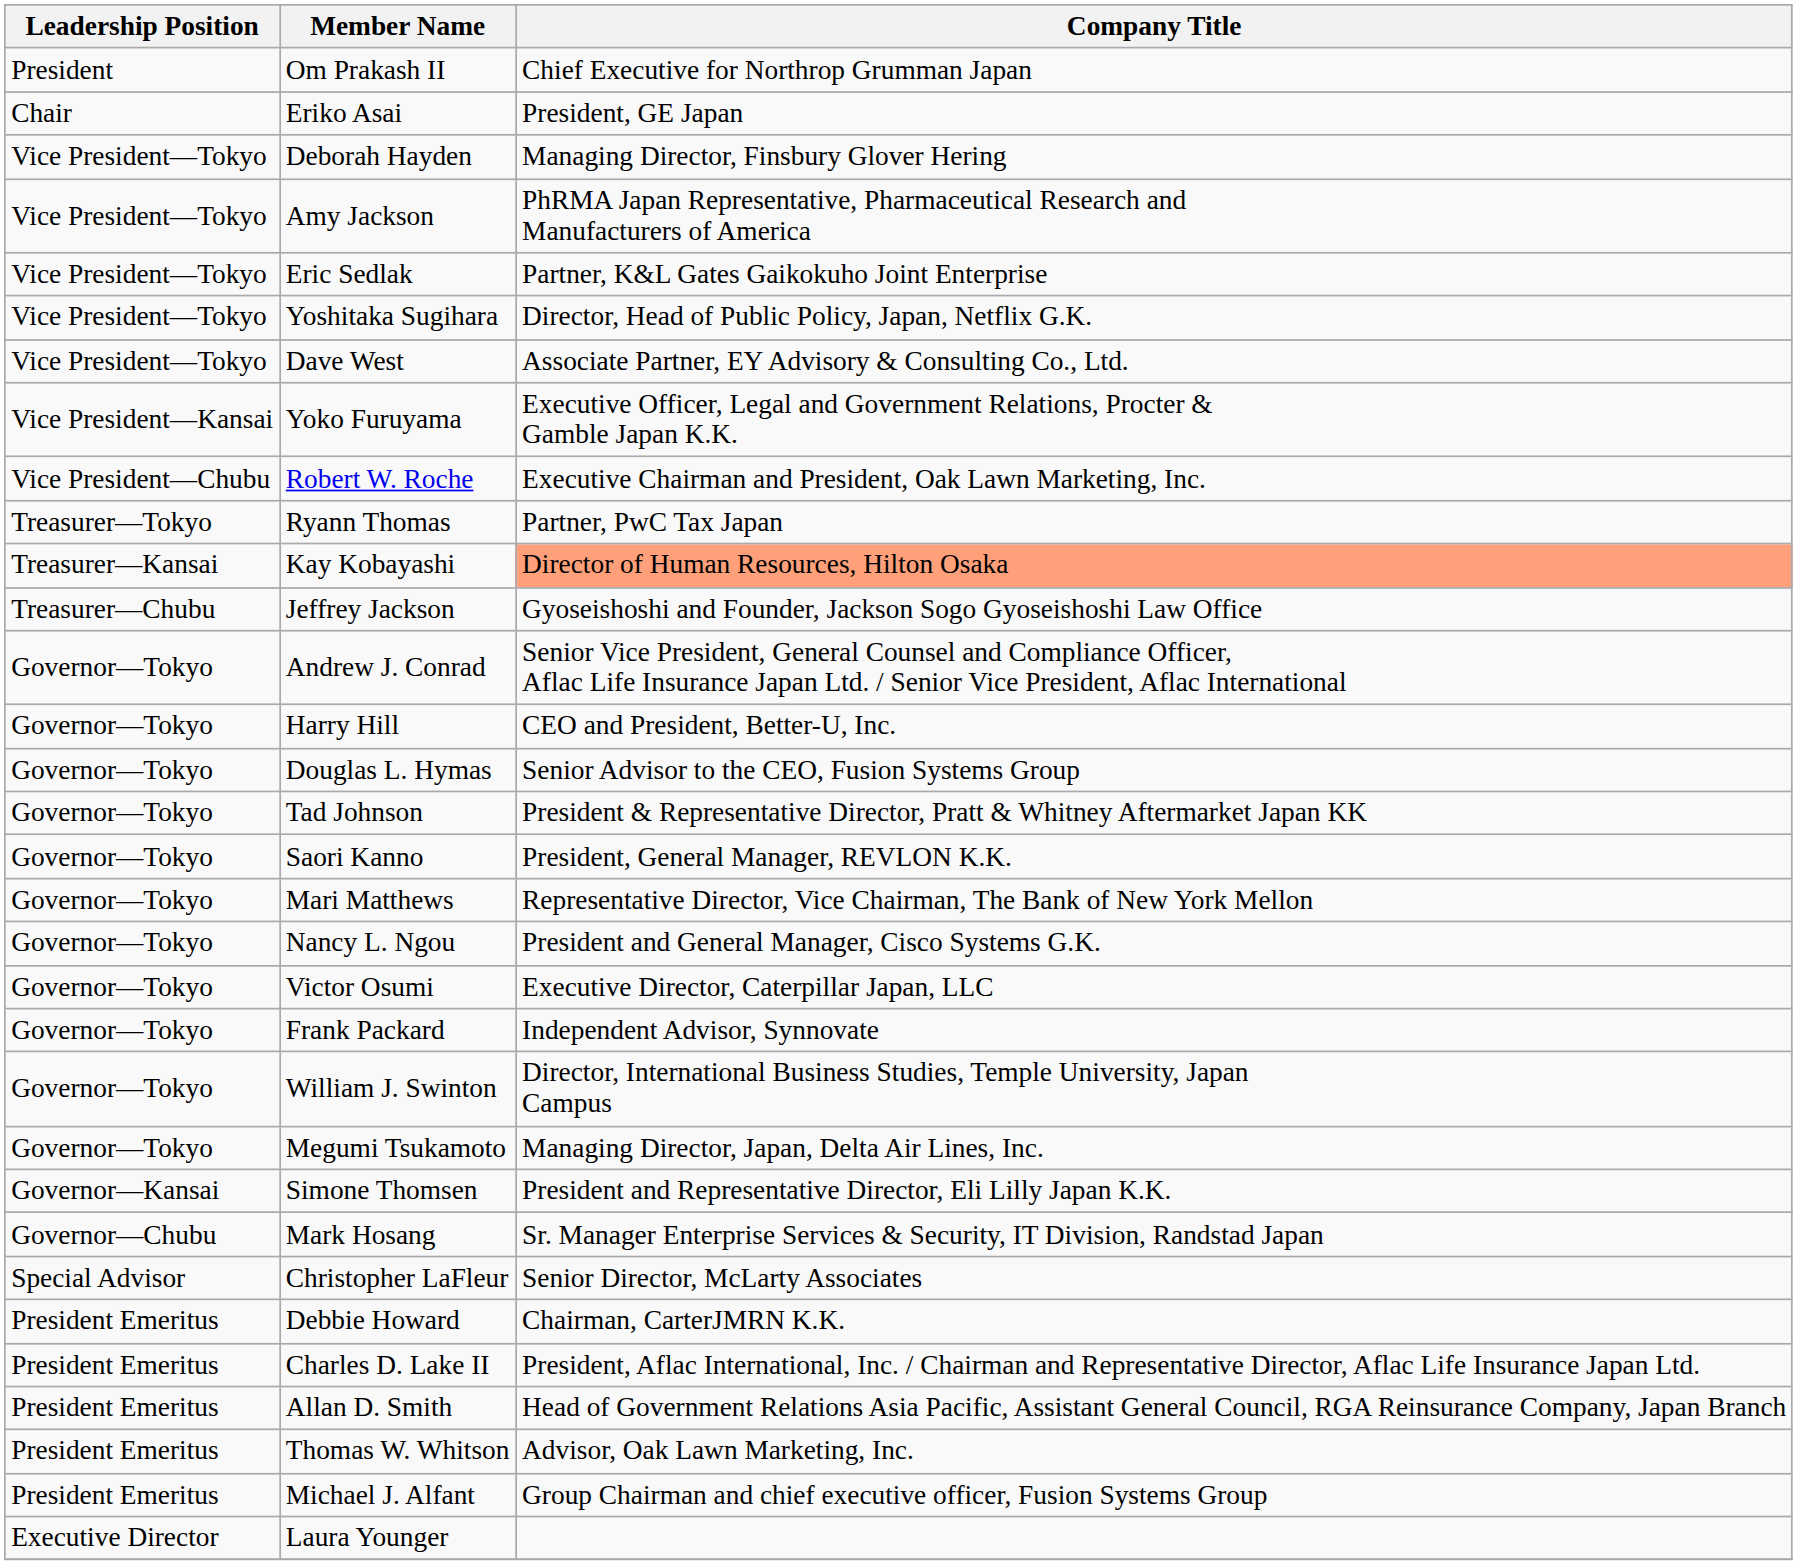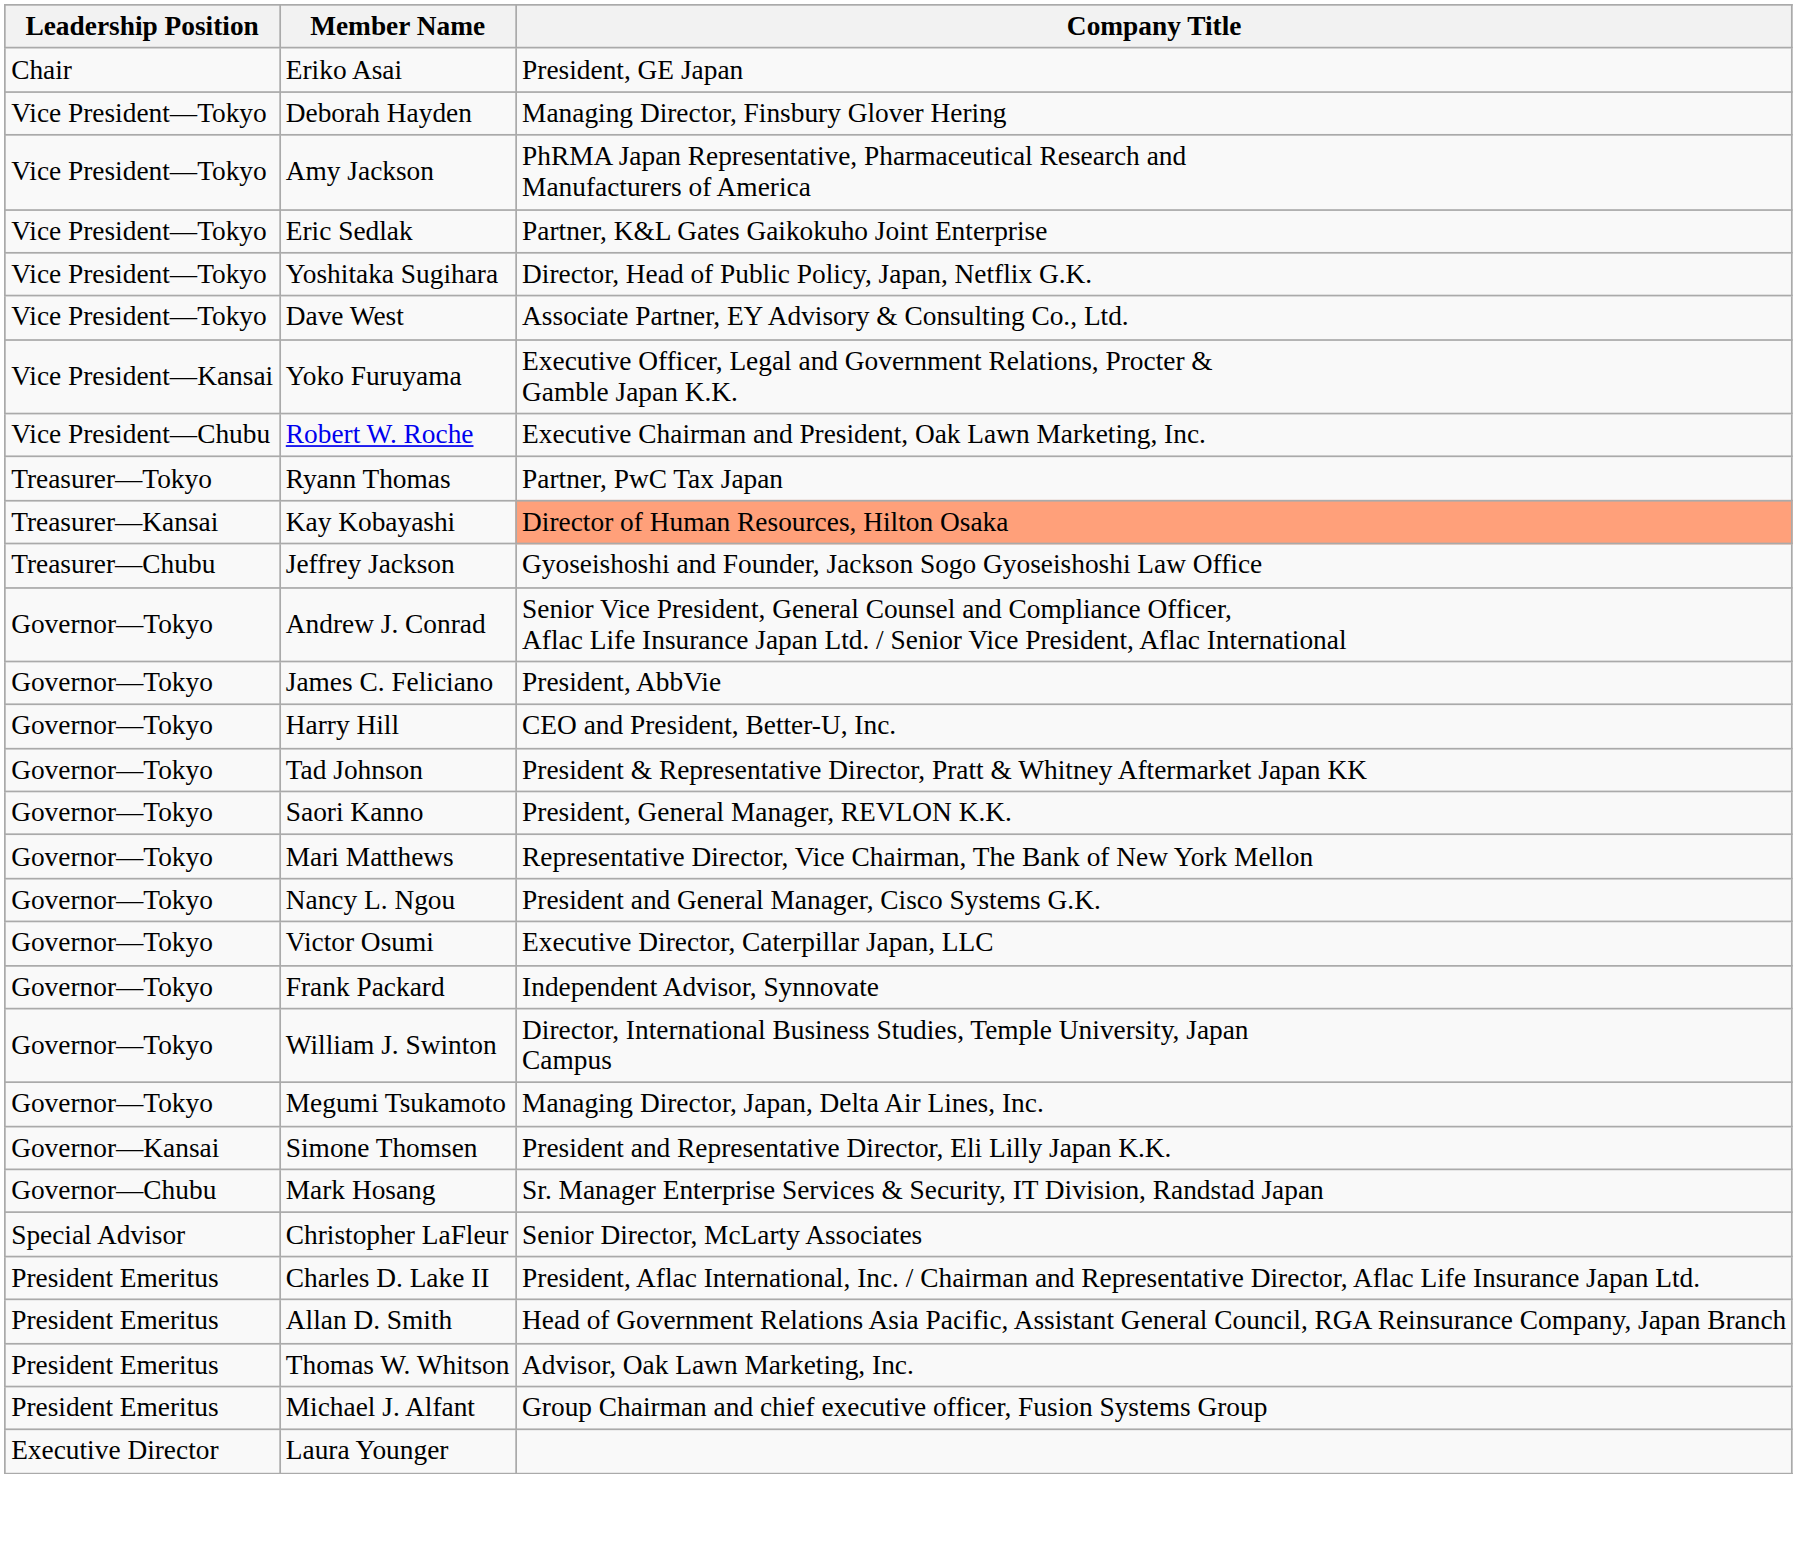- row: President | Om Prakash II | Chief Executive for Northrop Grumman Japan
+ row: Governor—Tokyo | James C. Feliciano | President, AbbVie
- row: Governor—Tokyo | Douglas L. Hymas | Senior Advisor to the CEO, Fusion Systems Group
- row: President Emeritus | Debbie Howard | Chairman, CarterJMRN K.K.
